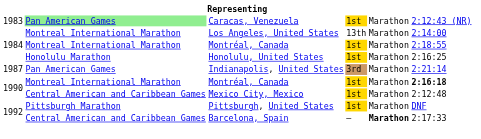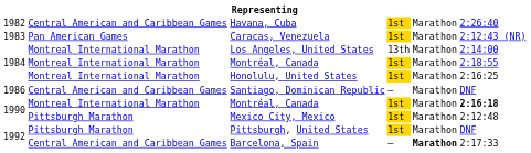+ row: 1982 | Central American and Caribbean Games | Havana, Cuba | 1st | Marathon | 2:26:40
Caracas, Venezuela | column 2: lightgreen background -> no background
Honolulu, United States | column 2: Honolulu Marathon -> Montreal International Marathon
+ row: 1986 | Central American and Caribbean Games | Santiago, Dominican Republic | – | Marathon | DNF
- row: 1987 | Pan American Games | Indianapolis, United States | 3rd | Marathon | 2:21:14
Mexico City, Mexico | column 2: Central American and Caribbean Games -> Pittsburgh Marathon
